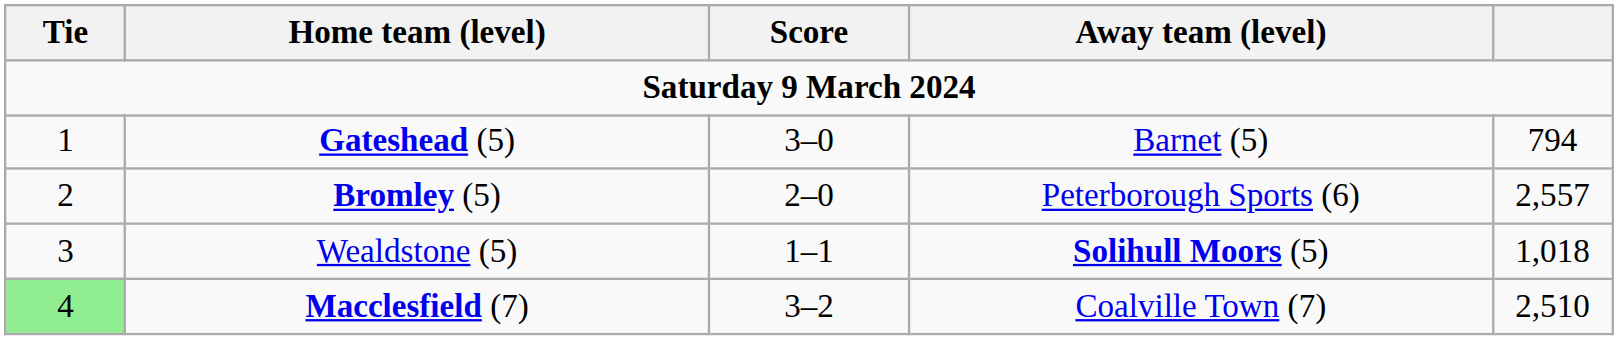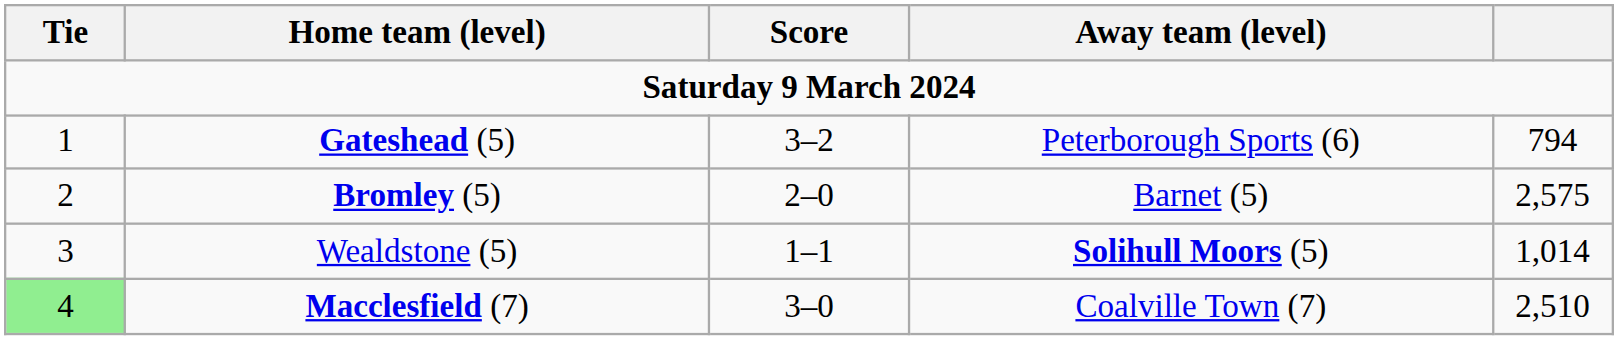Gateshead (5) | Score: 3–0 -> 3–2
Gateshead (5) | Away team (level): Barnet (5) -> Peterborough Sports (6)
Bromley (5) | Away team (level): Peterborough Sports (6) -> Barnet (5)
Bromley (5) | column 5: 2,557 -> 2,575
Wealdstone (5) | column 5: 1,018 -> 1,014
Macclesfield (7) | Score: 3–2 -> 3–0
